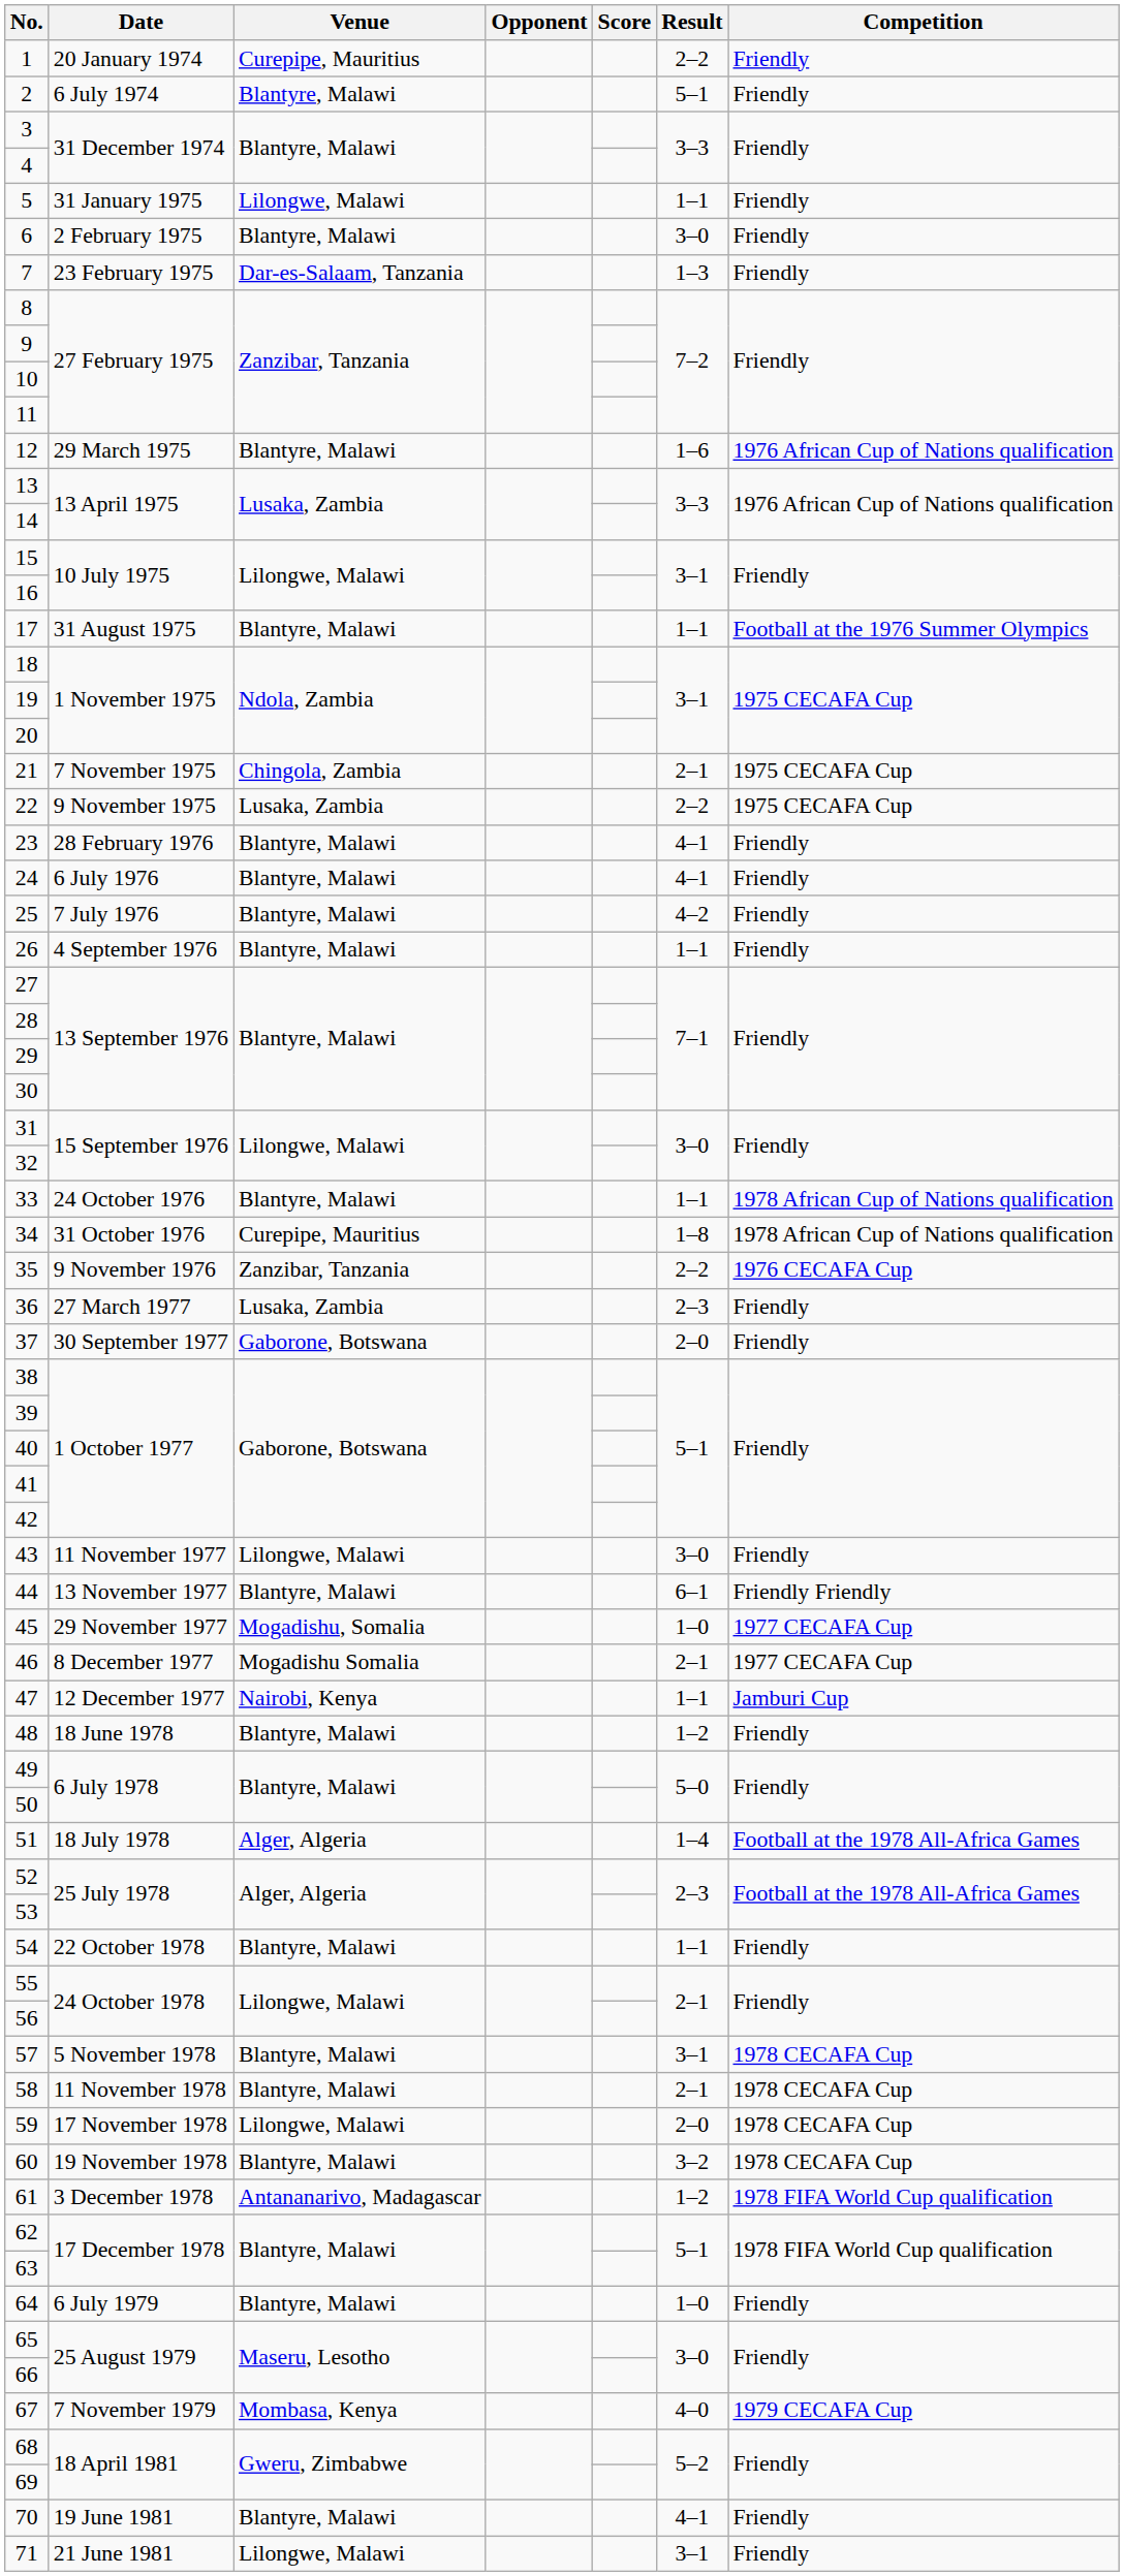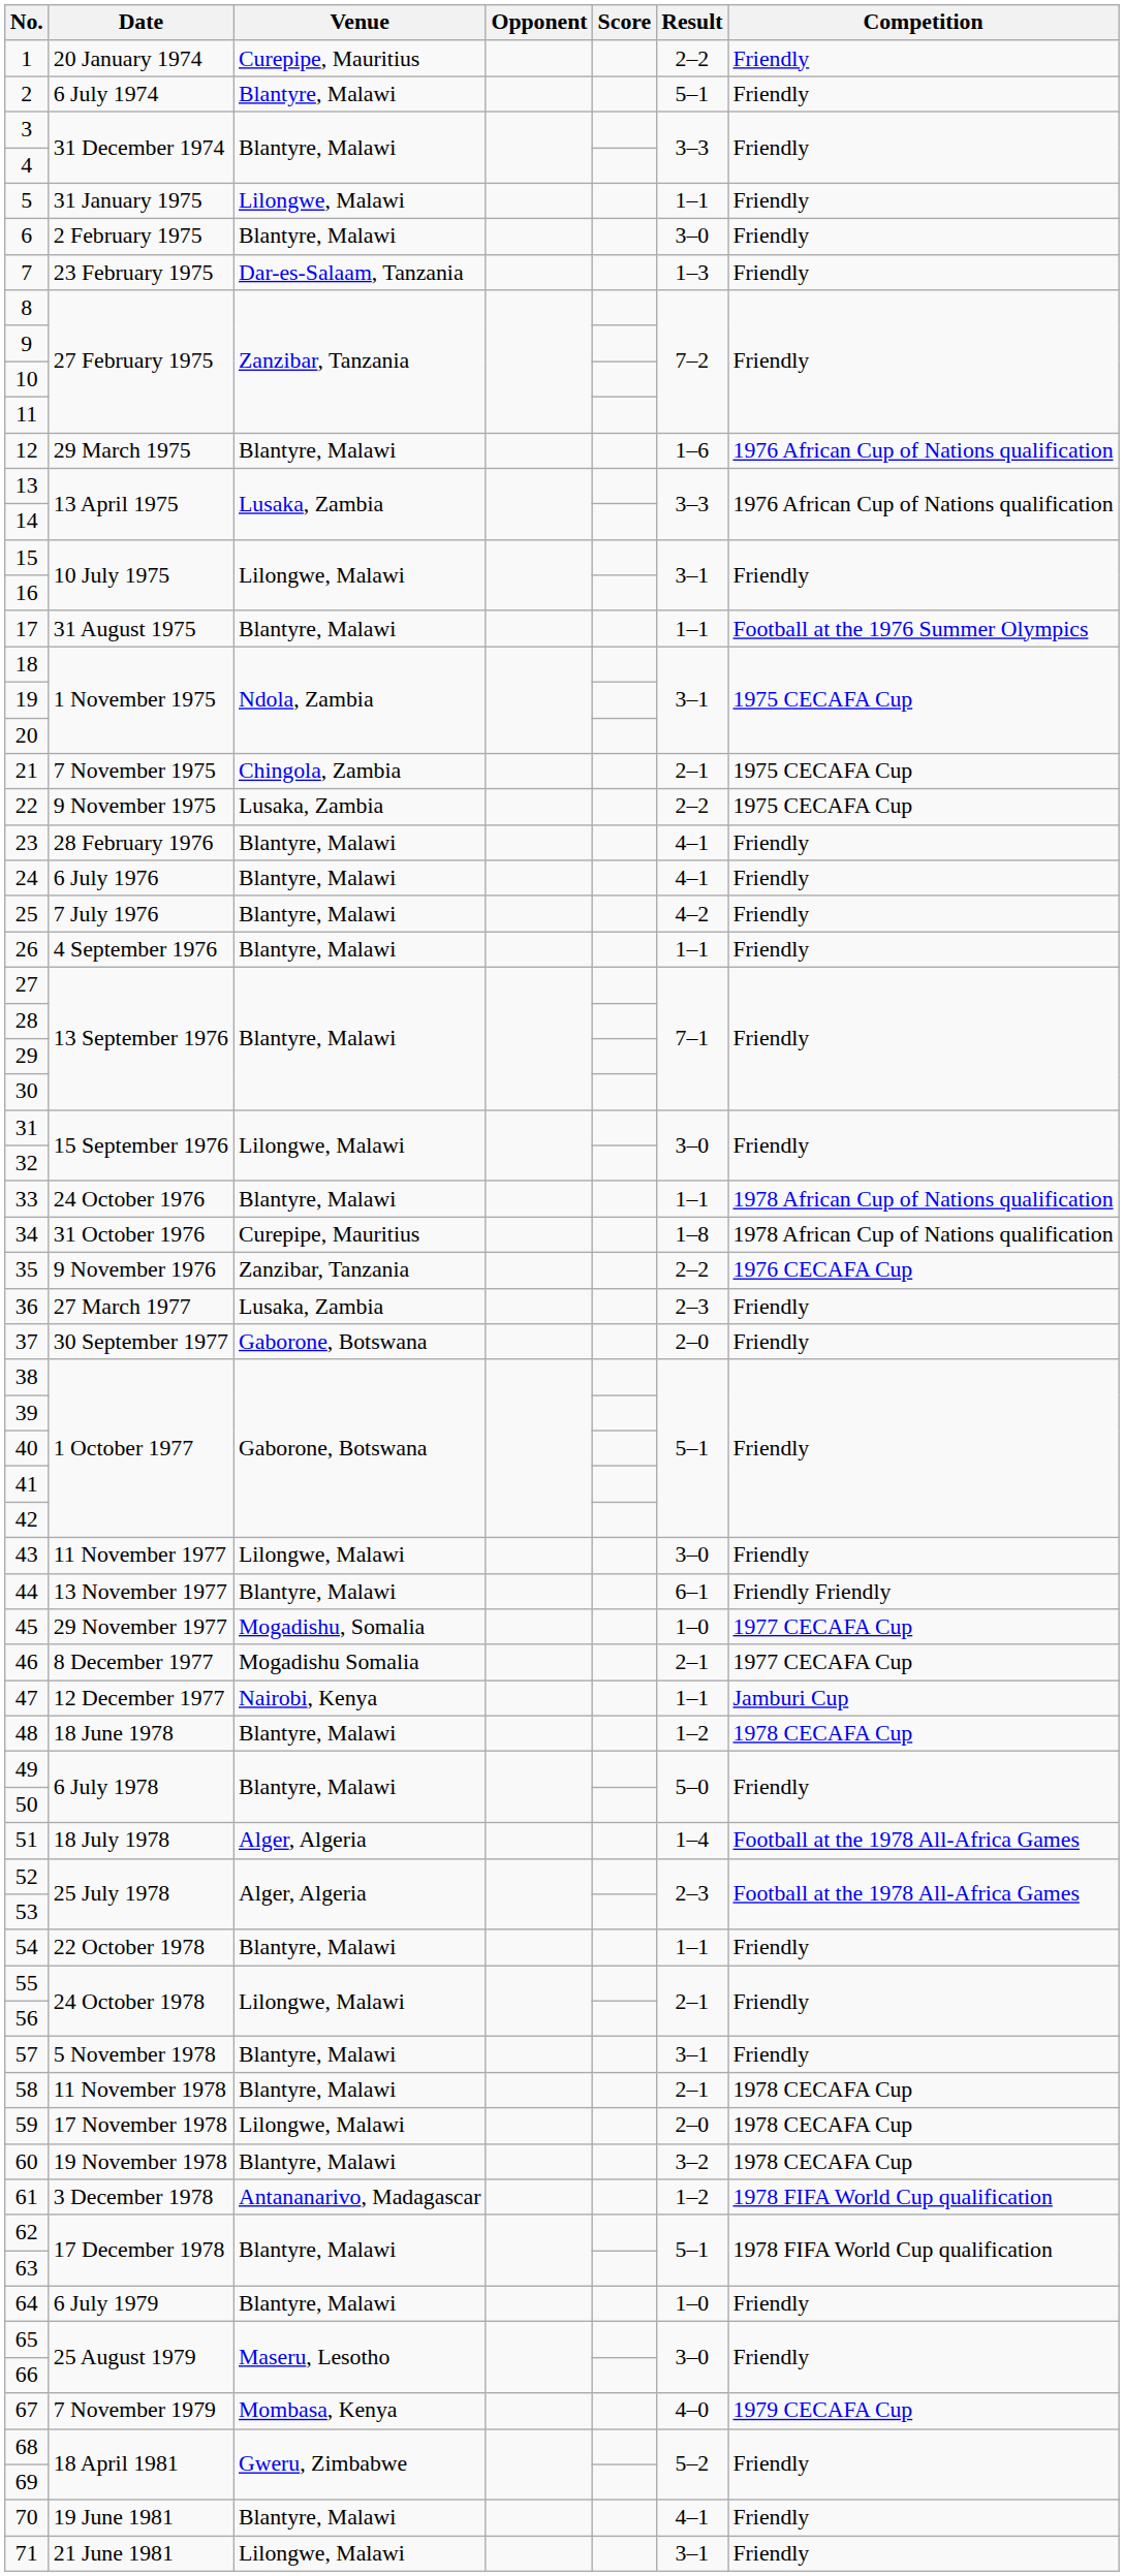48 | Competition: Friendly -> 1978 CECAFA Cup
57 | Competition: 1978 CECAFA Cup -> Friendly
